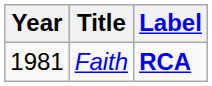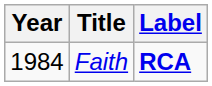Faith | Year: 1981 -> 1984
